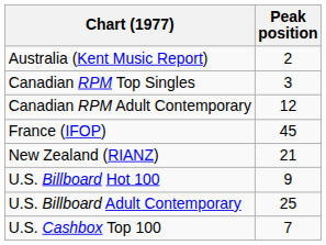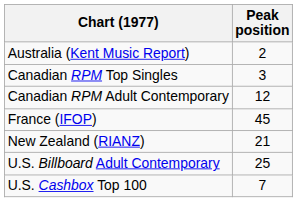- row: U.S. Billboard Hot 100 | 9
